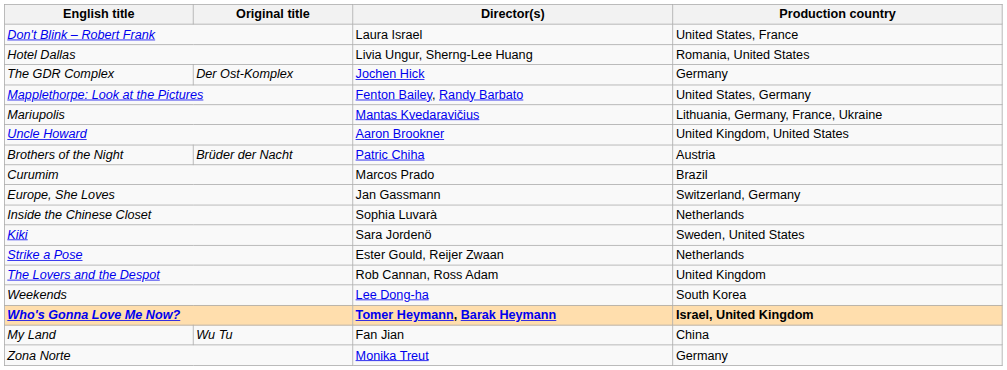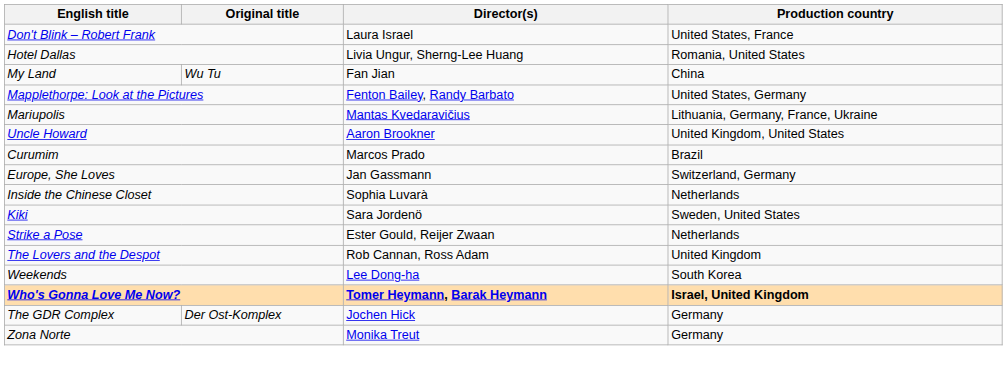rows swapped: The GDR Complex <-> My Land
- row: Brothers of the Night | Brüder der Nacht | Patric Chiha | Austria
